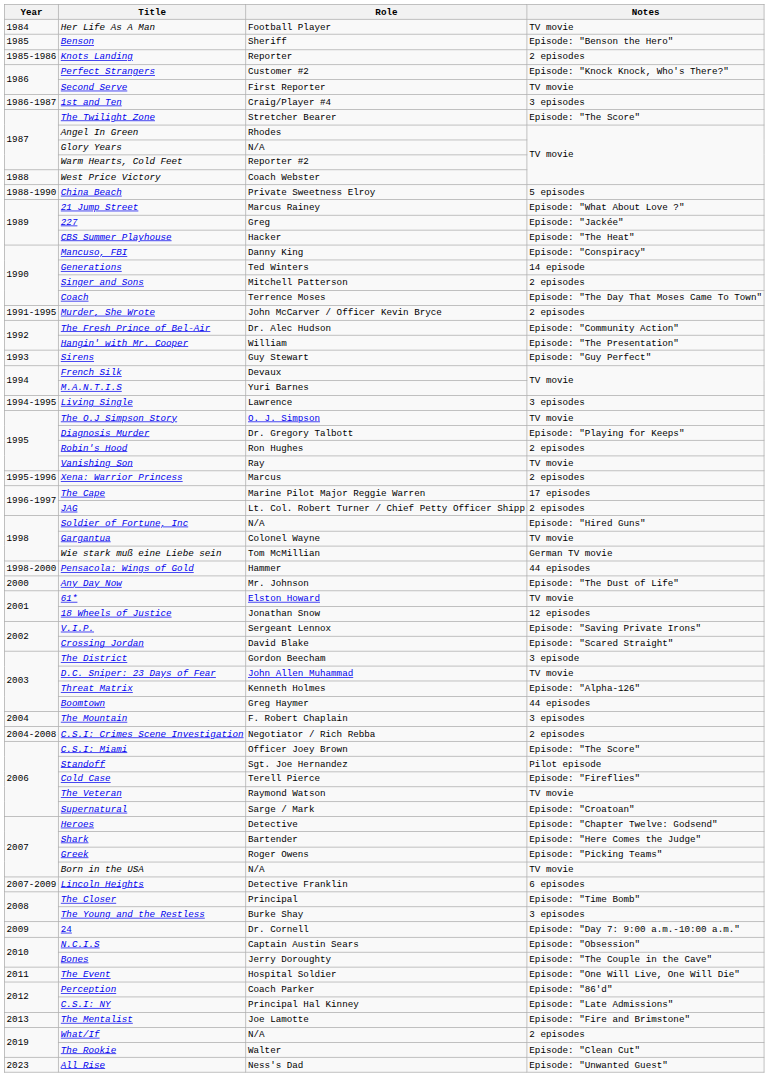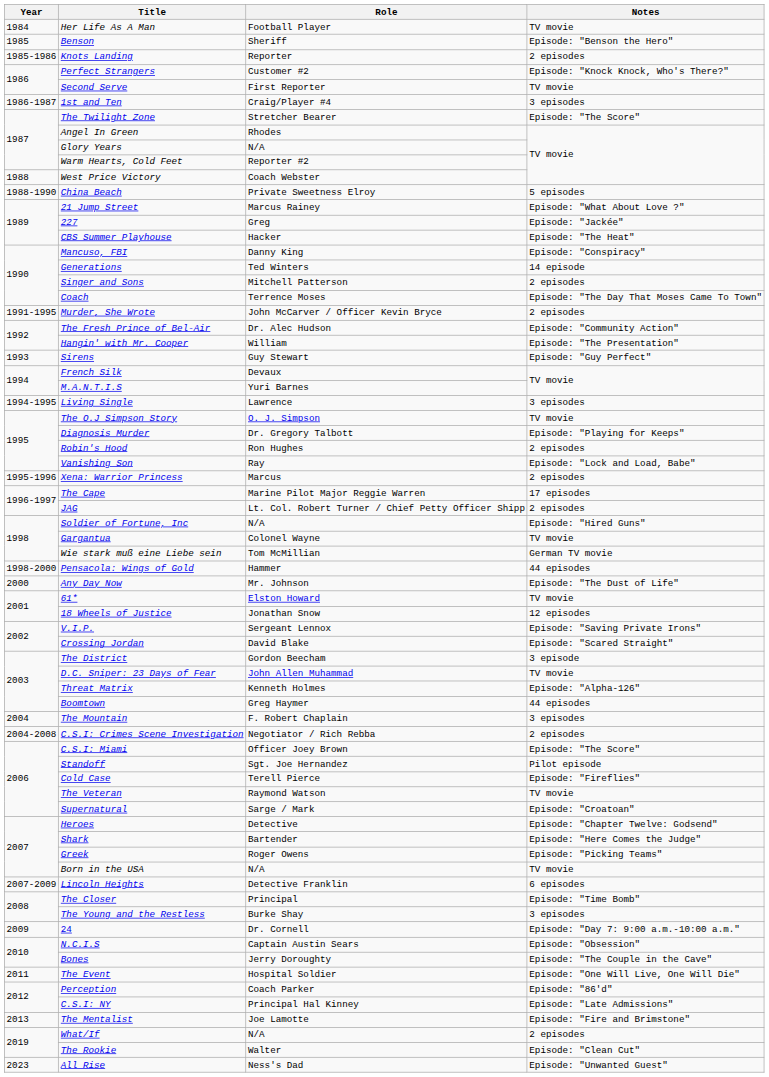Vanishing Son | Notes: TV movie -> Episode: "Lock and Load, Babe"
